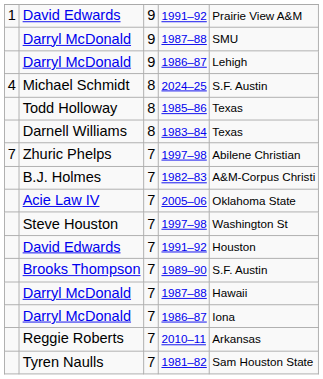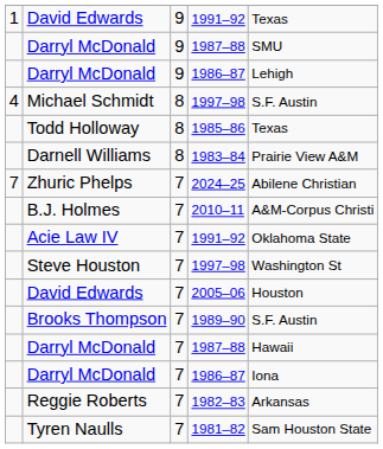David Edwards / 9 | column 5: Prairie View A&M -> Texas
Michael Schmidt | column 4: 2024–25 -> 1997–98
Darnell Williams | column 5: Texas -> Prairie View A&M
Zhuric Phelps | column 4: 1997–98 -> 2024–25
B.J. Holmes | column 4: 1982–83 -> 2010–11
Acie Law IV | column 4: 2005–06 -> 1991–92
David Edwards / 7 | column 4: 1991–92 -> 2005–06
Reggie Roberts | column 4: 2010–11 -> 1982–83
